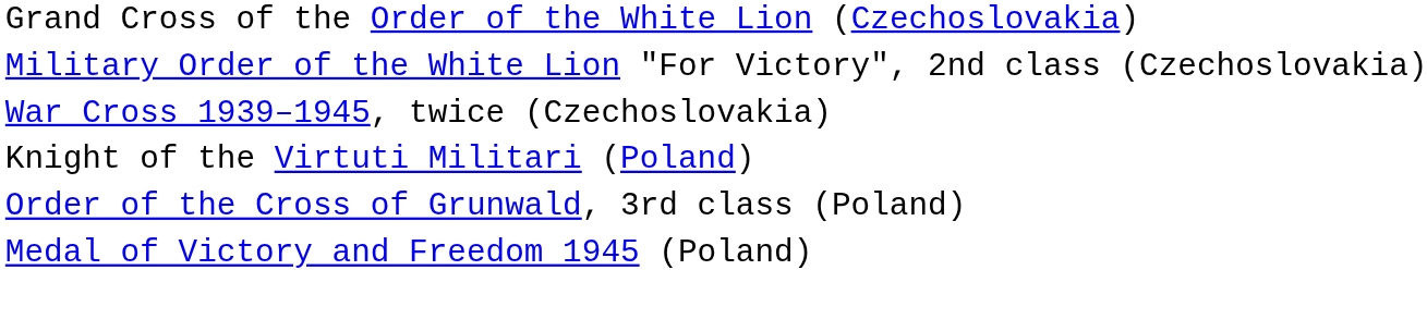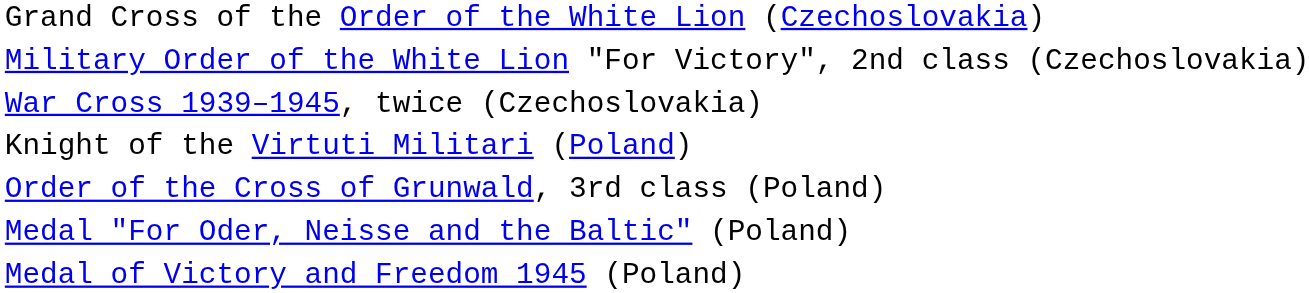+ row: Medal "For Oder, Neisse and the Baltic" (Poland)
